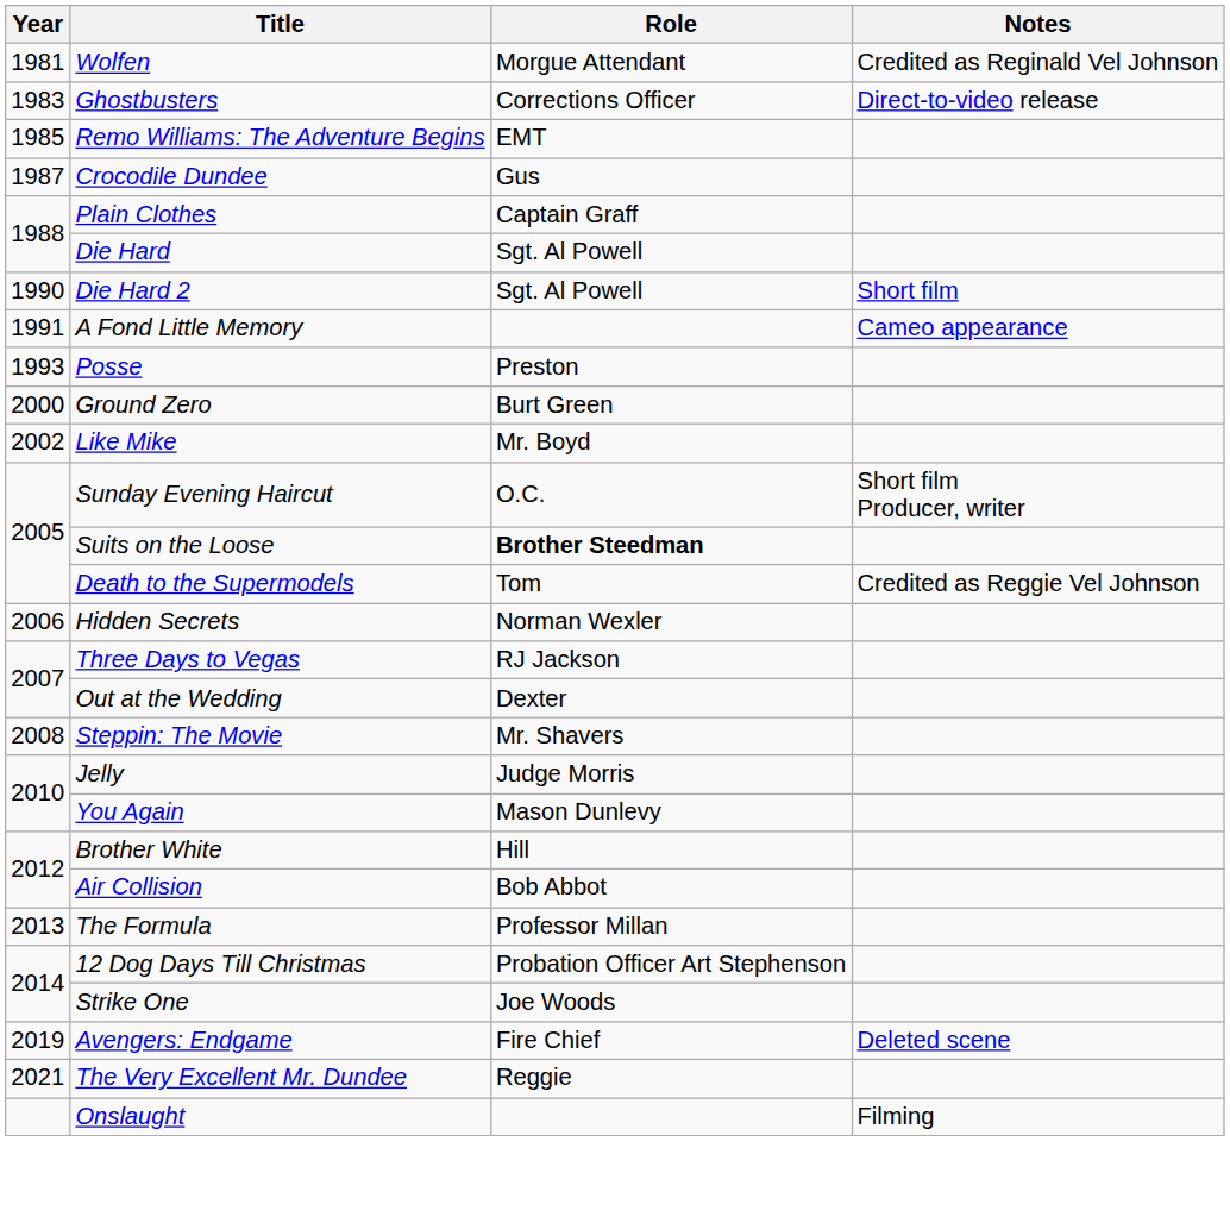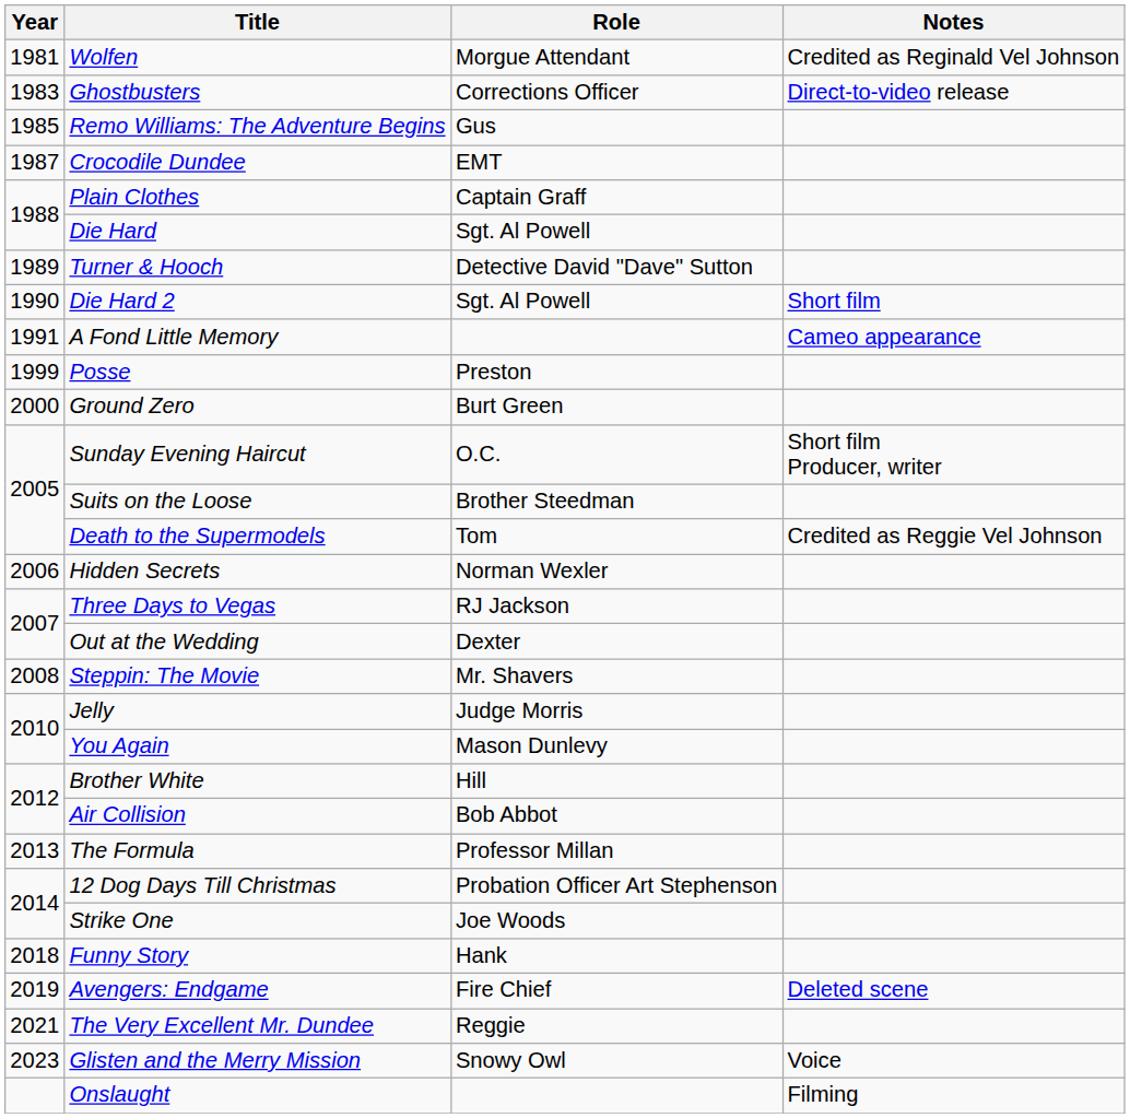Remo Williams: The Adventure Begins | Role: EMT -> Gus
Crocodile Dundee | Role: Gus -> EMT
+ row: 1989 | Turner & Hooch | Detective David "Dave" Sutton
Posse | Year: 1993 -> 1999
- row: 2002 | Like Mike | Mr. Boyd
Suits on the Loose | Role: bold -> normal
+ row: 2018 | Funny Story | Hank
+ row: 2023 | Glisten and the Merry Mission | Snowy Owl | Voice
